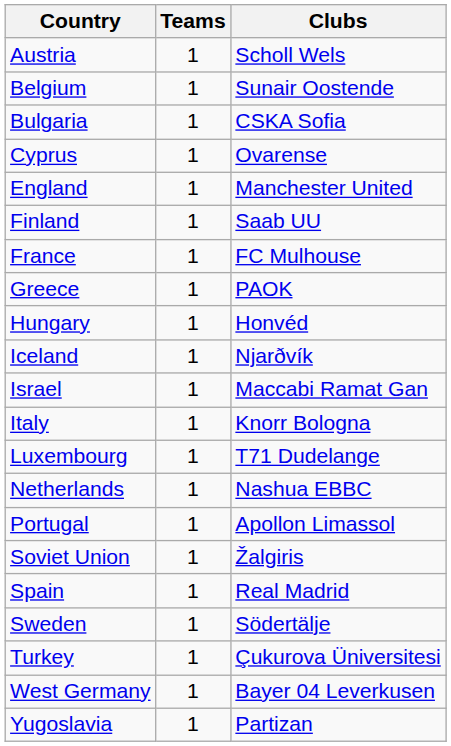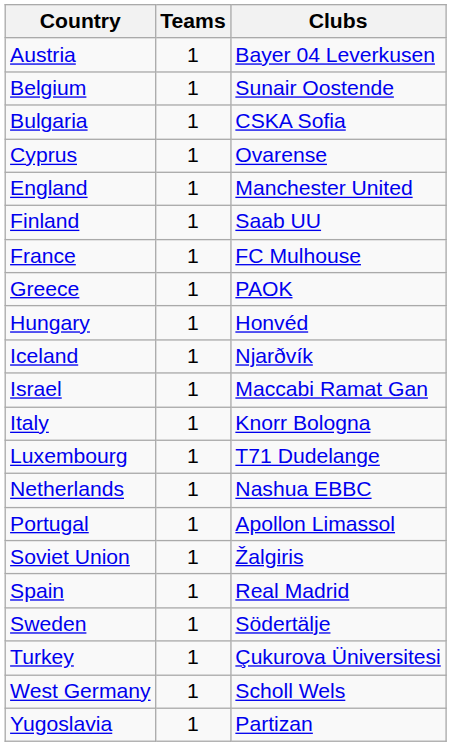Austria | column 3: Scholl Wels -> Bayer 04 Leverkusen
West Germany | column 3: Bayer 04 Leverkusen -> Scholl Wels
